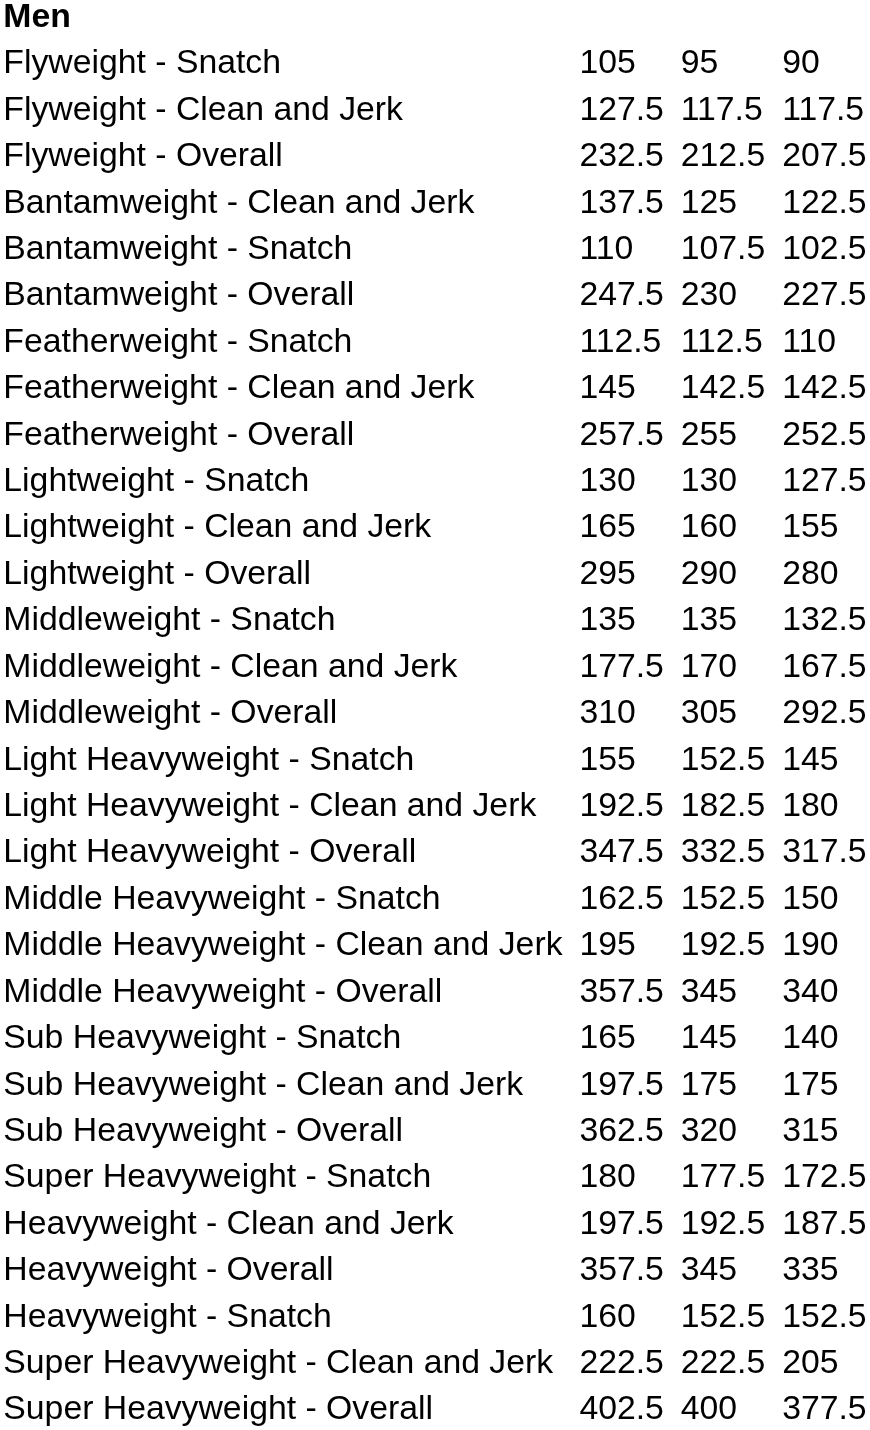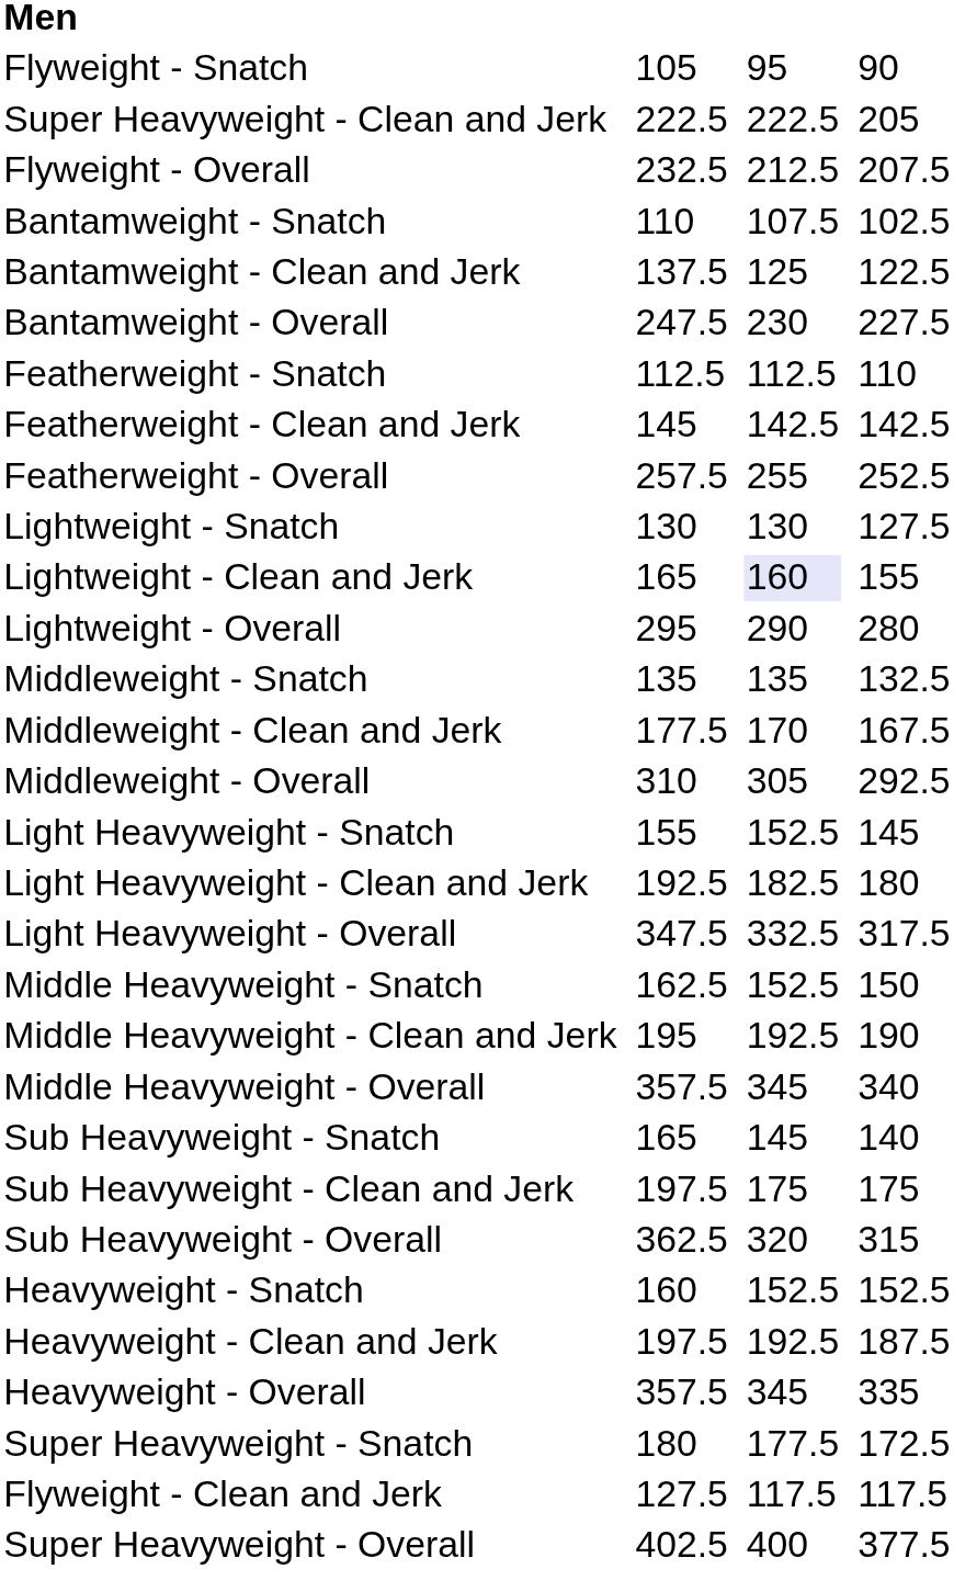rows swapped: Flyweight - Clean and Jerk <-> Super Heavyweight - Clean and Jerk
rows swapped: Bantamweight - Snatch <-> Bantamweight - Clean and Jerk
Lightweight - Clean and Jerk | column 5: no background -> lavender background
rows swapped: Heavyweight - Snatch <-> Super Heavyweight - Snatch
